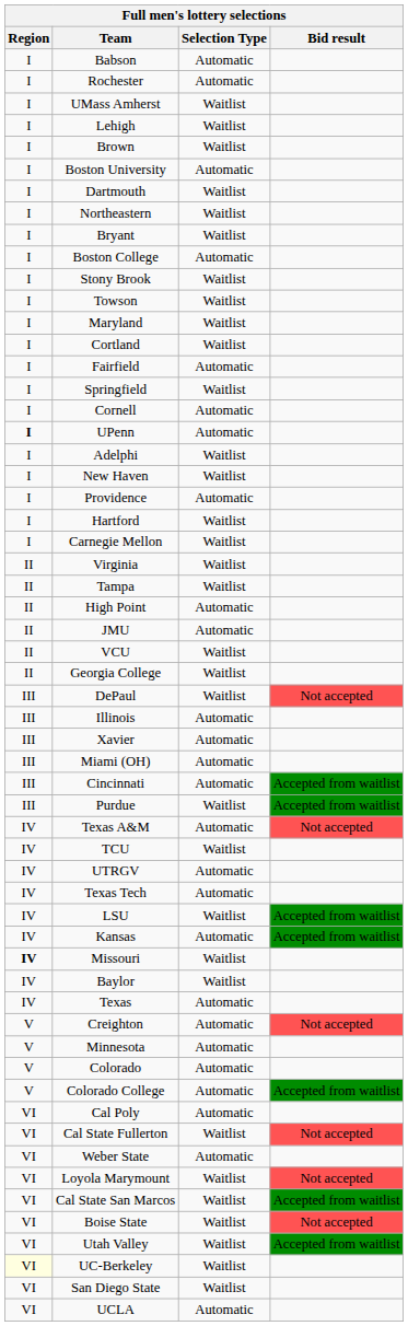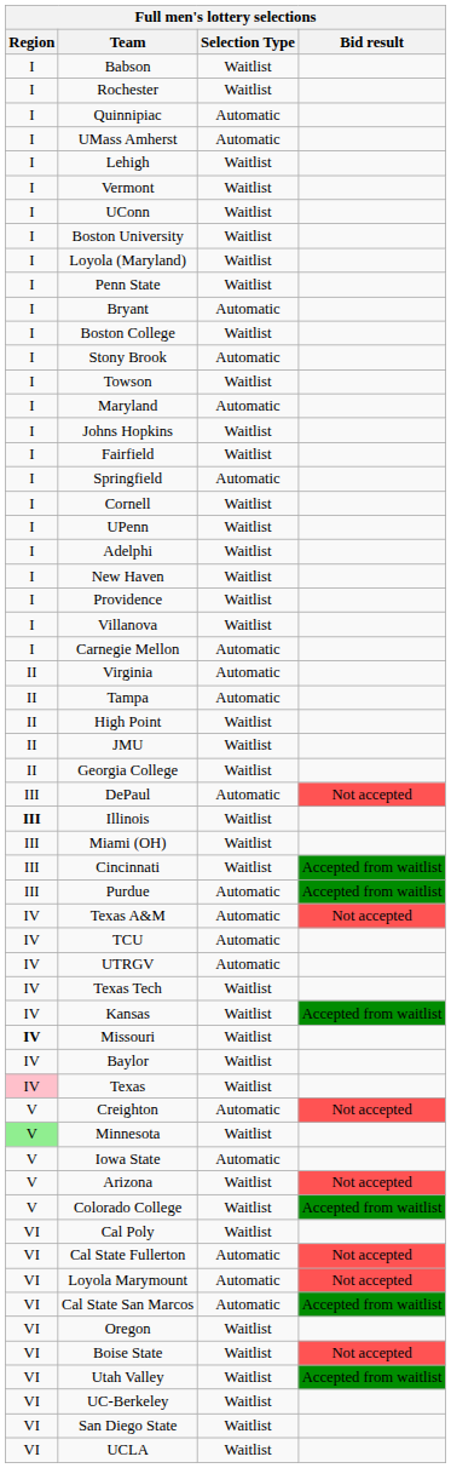Babson | Selection Type: Automatic -> Waitlist
Rochester | Selection Type: Automatic -> Waitlist
+ row: I | Quinnipiac | Automatic
UMass Amherst | Selection Type: Waitlist -> Automatic
+ row: I | Vermont | Waitlist
+ row: I | UConn | Waitlist
- row: I | Brown | Waitlist
Boston University | Selection Type: Automatic -> Waitlist
+ row: I | Loyola (Maryland) | Waitlist
+ row: I | Penn State | Waitlist
- row: I | Dartmouth | Waitlist
- row: I | Northeastern | Waitlist
Bryant | Selection Type: Waitlist -> Automatic
Boston College | Selection Type: Automatic -> Waitlist
Stony Brook | Selection Type: Waitlist -> Automatic
Maryland | Selection Type: Waitlist -> Automatic
- row: I | Cortland | Waitlist
+ row: I | Johns Hopkins | Waitlist
Fairfield | Selection Type: Automatic -> Waitlist
Springfield | Selection Type: Waitlist -> Automatic
Cornell | Selection Type: Automatic -> Waitlist
UPenn | Region: bold -> normal
UPenn | Selection Type: Automatic -> Waitlist
Providence | Selection Type: Automatic -> Waitlist
- row: I | Hartford | Waitlist
+ row: I | Villanova | Waitlist
Carnegie Mellon | Selection Type: Waitlist -> Automatic
Virginia | Selection Type: Waitlist -> Automatic
Tampa | Selection Type: Waitlist -> Automatic
High Point | Selection Type: Automatic -> Waitlist
JMU | Selection Type: Automatic -> Waitlist
- row: II | VCU | Waitlist
DePaul | Selection Type: Waitlist -> Automatic
Illinois | Region: normal -> bold
Illinois | Selection Type: Automatic -> Waitlist
- row: III | Xavier | Automatic
Miami (OH) | Selection Type: Automatic -> Waitlist
Cincinnati | Selection Type: Automatic -> Waitlist
Purdue | Selection Type: Waitlist -> Automatic
TCU | Selection Type: Waitlist -> Automatic
Texas Tech | Selection Type: Automatic -> Waitlist
- row: IV | LSU | Waitlist | Accepted from waitlist
Kansas | Selection Type: Automatic -> Waitlist
Texas | Region: no background -> pink background
Texas | Selection Type: Automatic -> Waitlist
Minnesota | Region: no background -> lightgreen background
Minnesota | Selection Type: Automatic -> Waitlist
- row: V | Colorado | Automatic
+ row: V | Iowa State | Automatic
+ row: V | Arizona | Waitlist | Not accepted
Colorado College | Selection Type: Automatic -> Waitlist
Cal Poly | Selection Type: Automatic -> Waitlist
Cal State Fullerton | Selection Type: Waitlist -> Automatic
- row: VI | Weber State | Automatic
Loyola Marymount | Selection Type: Waitlist -> Automatic
Cal State San Marcos | Selection Type: Waitlist -> Automatic
+ row: VI | Oregon | Waitlist
UC-Berkeley | Region: lightyellow background -> no background
UCLA | Selection Type: Automatic -> Waitlist
